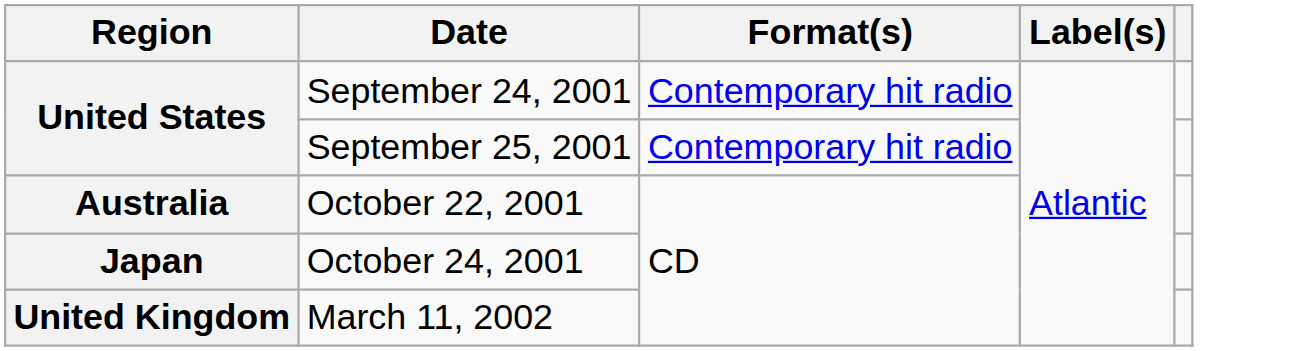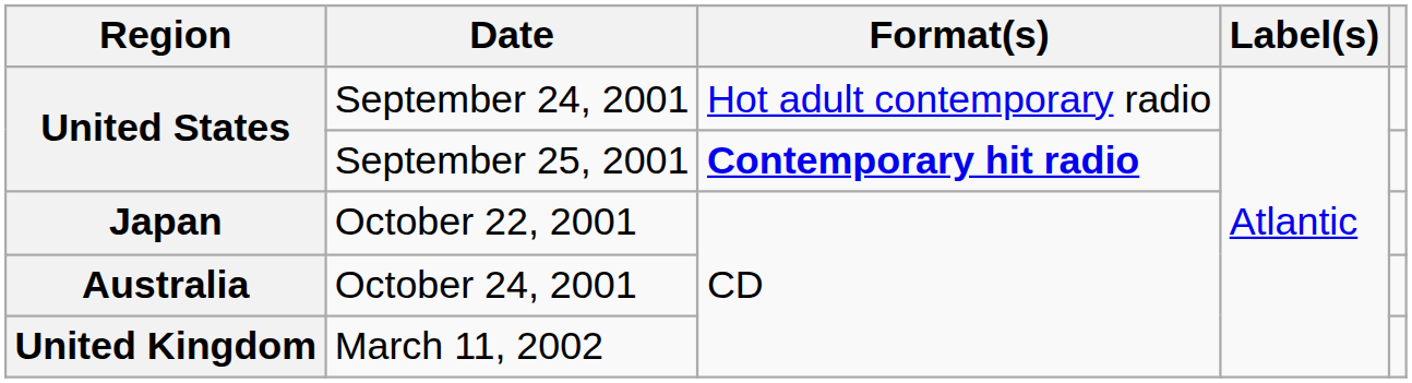September 24, 2001 | Format(s): Contemporary hit radio -> Hot adult contemporary radio
September 25, 2001 | Format(s): normal -> bold
October 22, 2001 | Region: Australia -> Japan
October 24, 2001 | Region: Japan -> Australia
